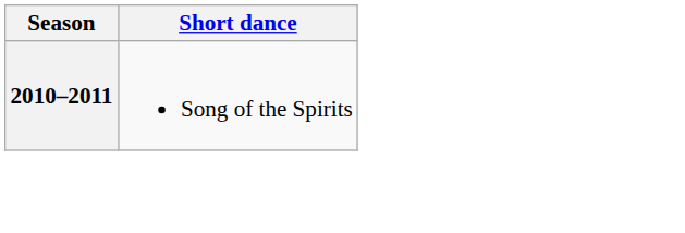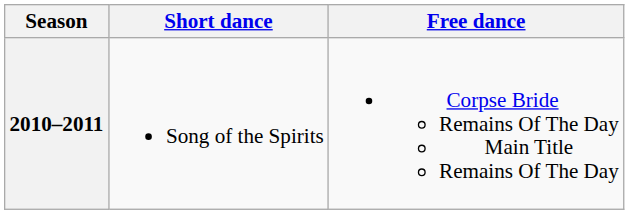+ column: Free dance | Corpse Bride Remains Of The Day Main Title Remains Of The Day
